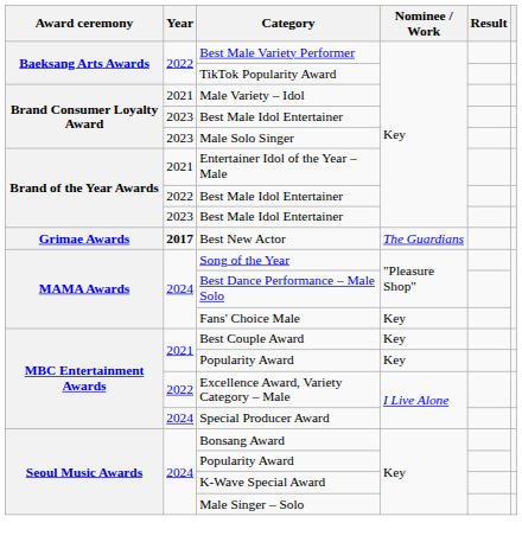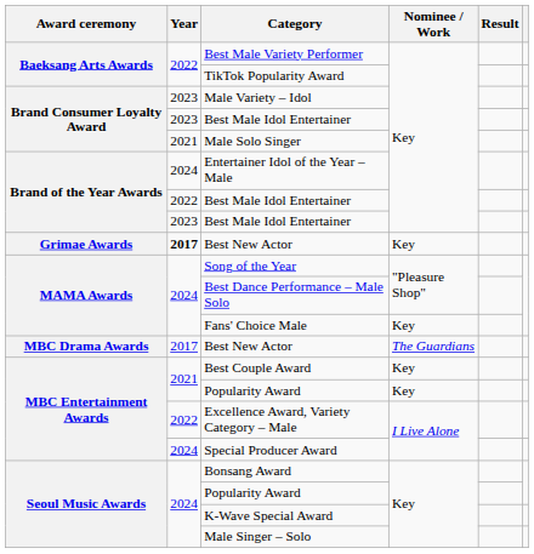Male Variety – Idol | Year: 2021 -> 2023
Male Solo Singer | Year: 2023 -> 2021
Entertainer Idol of the Year – Male | Year: 2021 -> 2024
Grimae Awards / Best New Actor | Nominee / Work: The Guardians -> Key
+ row: MBC Drama Awards | 2017 | Best New Actor | The Guardians
